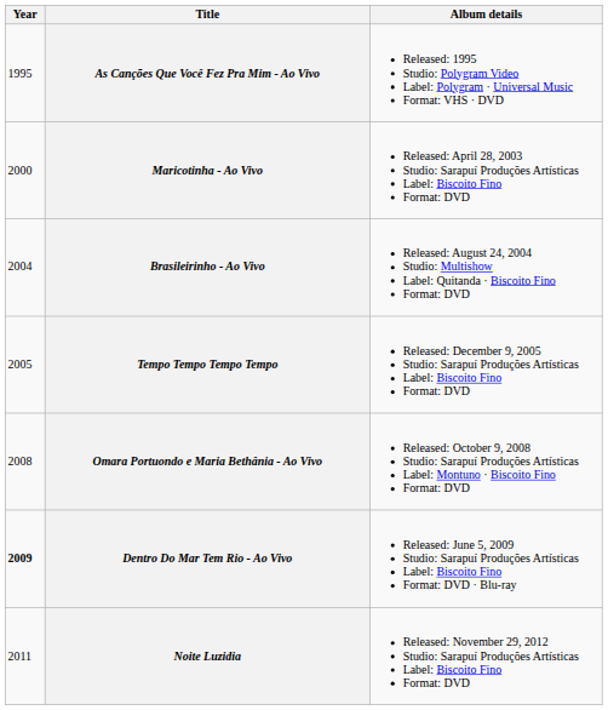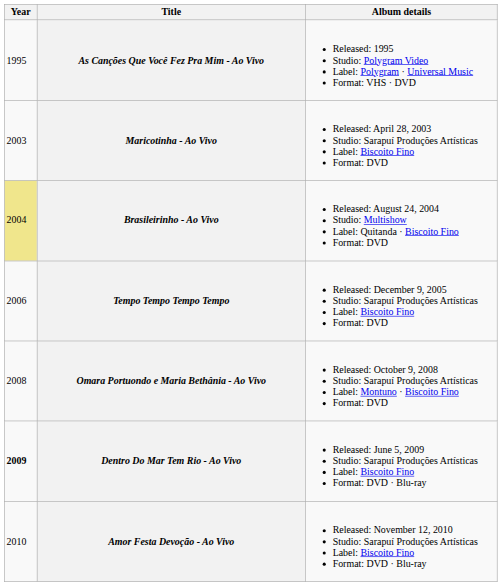Maricotinha - Ao Vivo | Year: 2000 -> 2003
Brasileirinho - Ao Vivo | Year: no background -> khaki background
Tempo Tempo Tempo Tempo | Year: 2005 -> 2006
+ row: 2010 | Amor Festa Devoção - Ao Vivo | Released: November 12, 2010 Studio: Sarapuí Produções Artísticas Label: Biscoito Fino Format: DVD · Blu-ray
- row: 2011 | Noite Luzidia | Released: November 29, 2012 Studio: Sarapuí Produções Artísticas Label: Biscoito Fino Format: DVD
